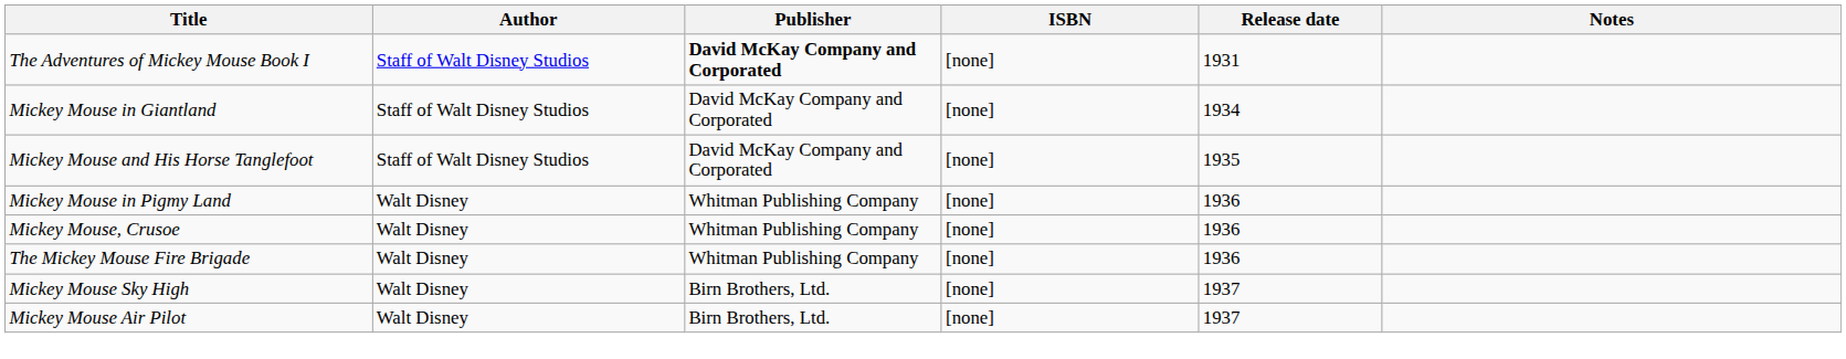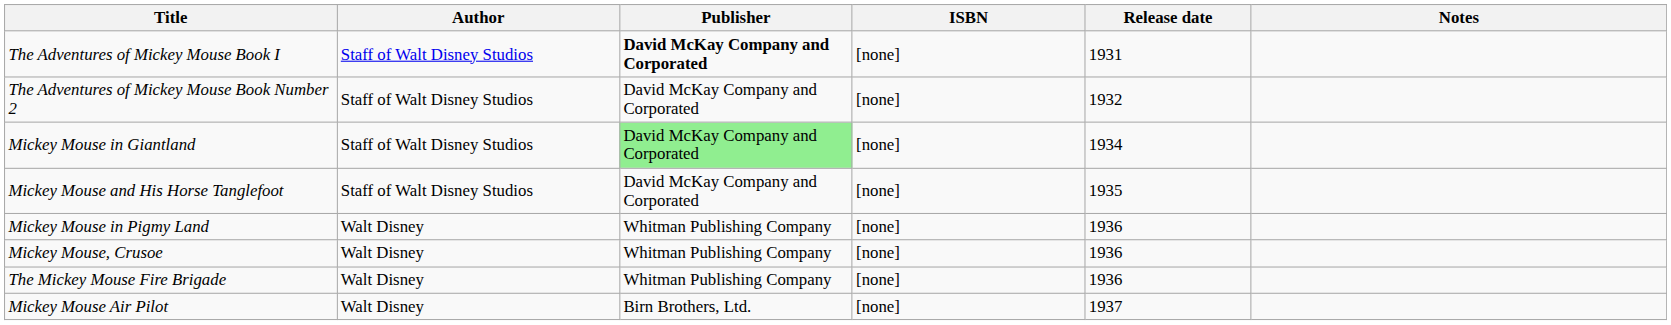+ row: The Adventures of Mickey Mouse Book Number 2 | Staff of Walt Disney Studios | David McKay Company and Corporated | [none] | 1932
Mickey Mouse in Giantland | Publisher: no background -> lightgreen background
- row: Mickey Mouse Sky High | Walt Disney | Birn Brothers, Ltd. | [none] | 1937
